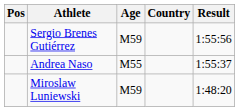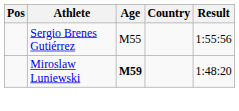Sergio Brenes Gutiérrez | Age: M59 -> M55
- row: Andrea Naso | M55 | 1:55:37
Miroslaw Luniewski | Age: normal -> bold
